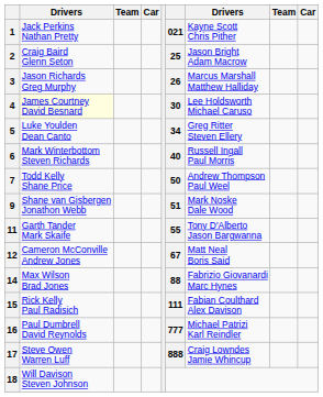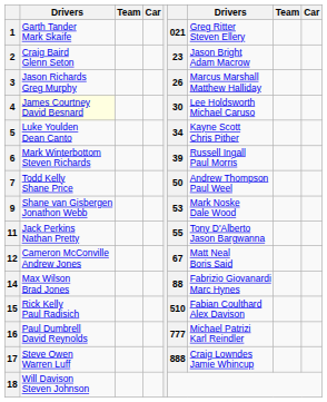1 | column 2: Jack Perkins Nathan Pretty -> Garth Tander Mark Skaife
1 | column 7: Kayne Scott Chris Pither -> Greg Ritter Steven Ellery
2 | column 6: 25 -> 23
5 | column 7: Greg Ritter Steven Ellery -> Kayne Scott Chris Pither
6 | column 6: 40 -> 39
9 | column 6: 51 -> 53
11 | column 2: Garth Tander Mark Skaife -> Jack Perkins Nathan Pretty
15 | column 6: 111 -> 510
